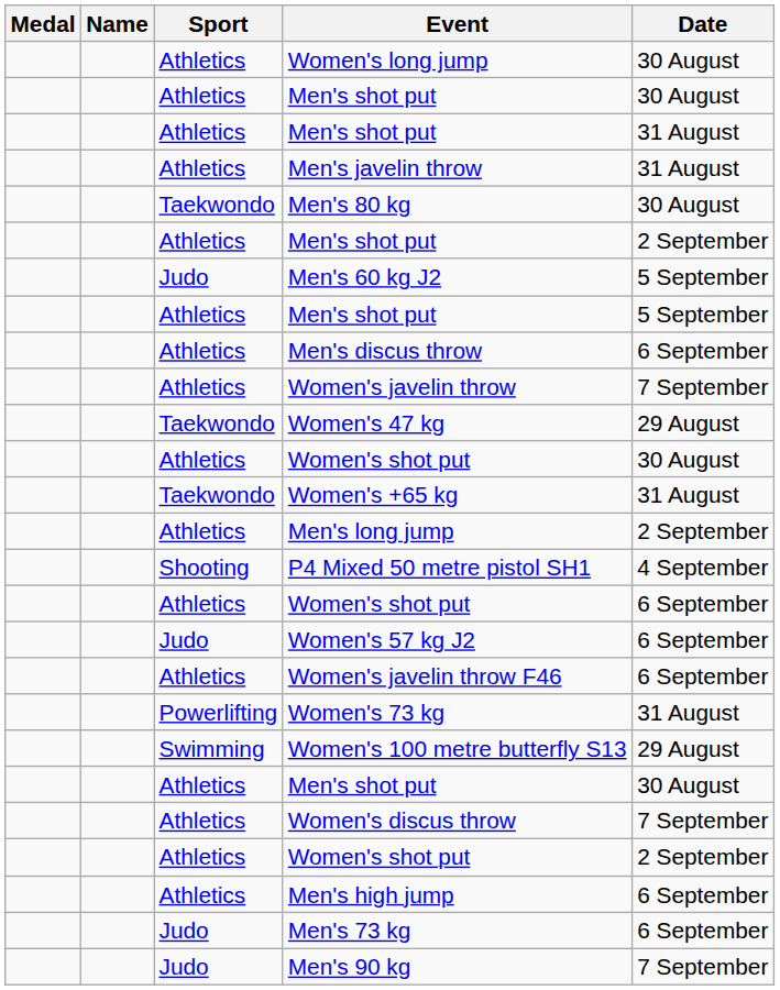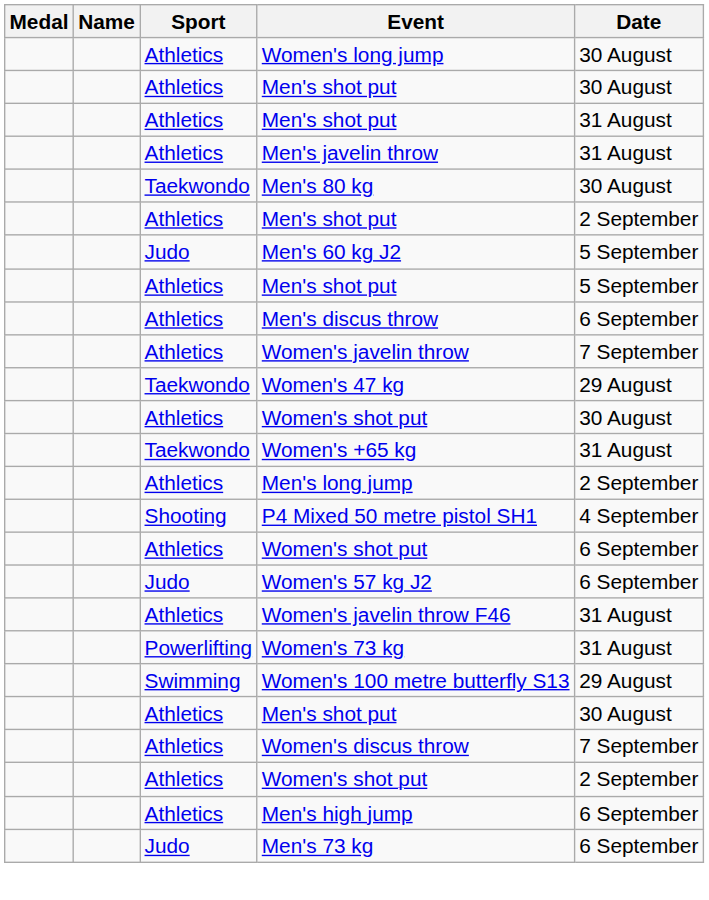Women's javelin throw F46 | Date: 6 September -> 31 August
- row: Judo | Men's 90 kg | 7 September
